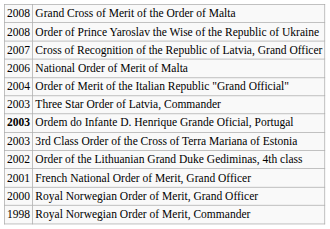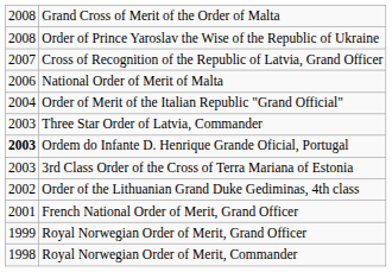Royal Norwegian Order of Merit, Grand Officer | column 1: 2000 -> 1999
